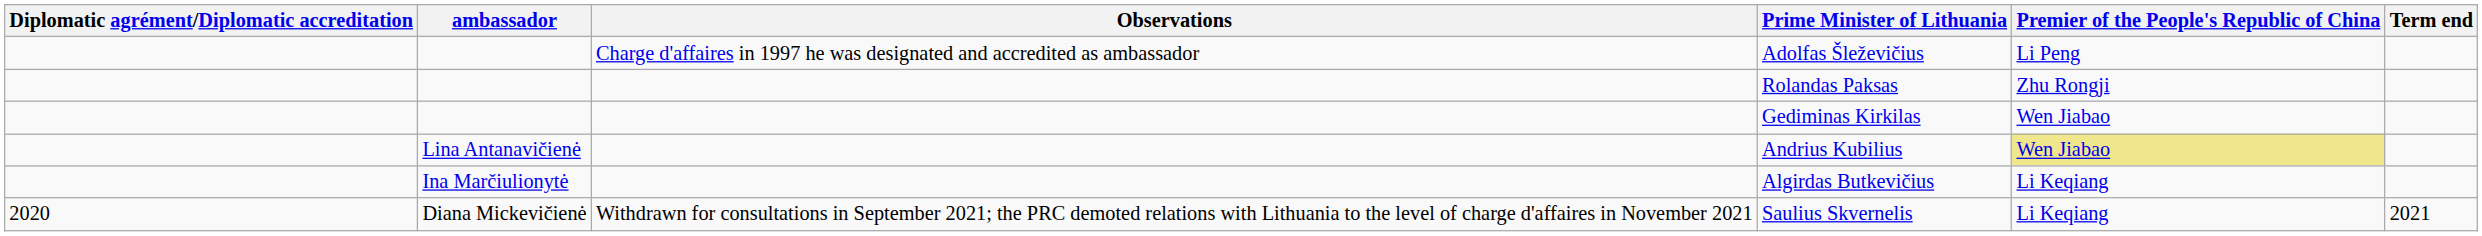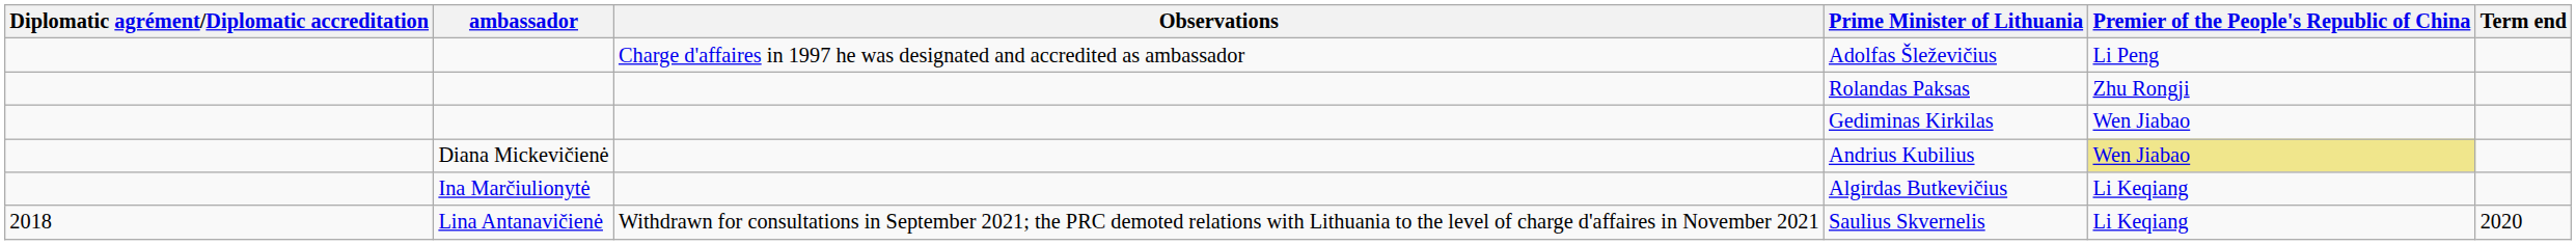Andrius Kubilius | ambassador: Lina Antanavičienė -> Diana Mickevičienė
Saulius Skvernelis | Diplomatic agrément/Diplomatic accreditation: 2020 -> 2018
Saulius Skvernelis | ambassador: Diana Mickevičienė -> Lina Antanavičienė
Saulius Skvernelis | Term end: 2021 -> 2020
